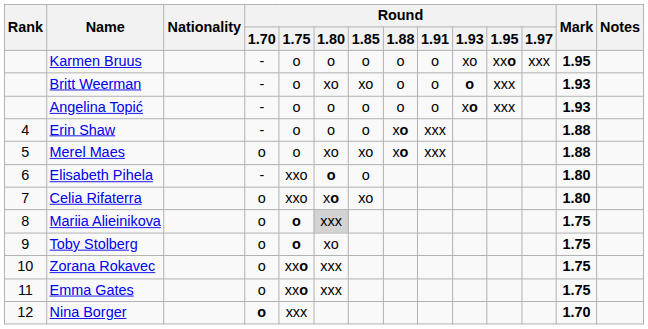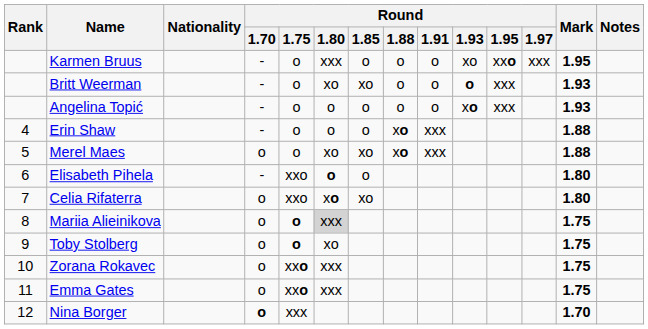Karmen Bruus | Round / 1.80: o -> xxx
